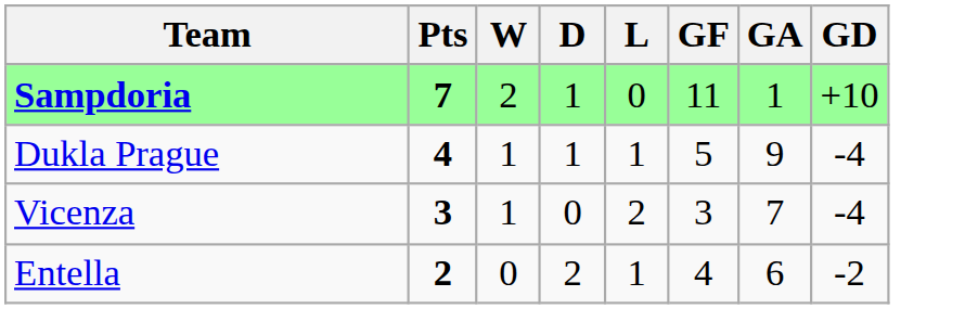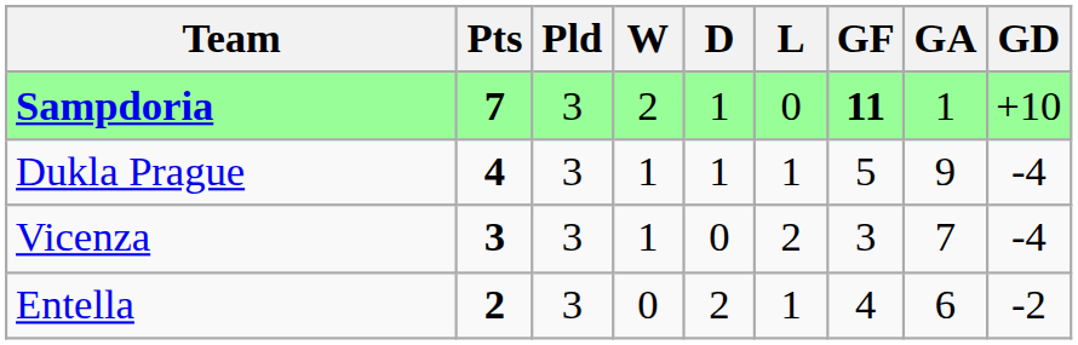+ column: Pld | 3 | 3 | 3 | 3
Sampdoria | GF: normal -> bold
